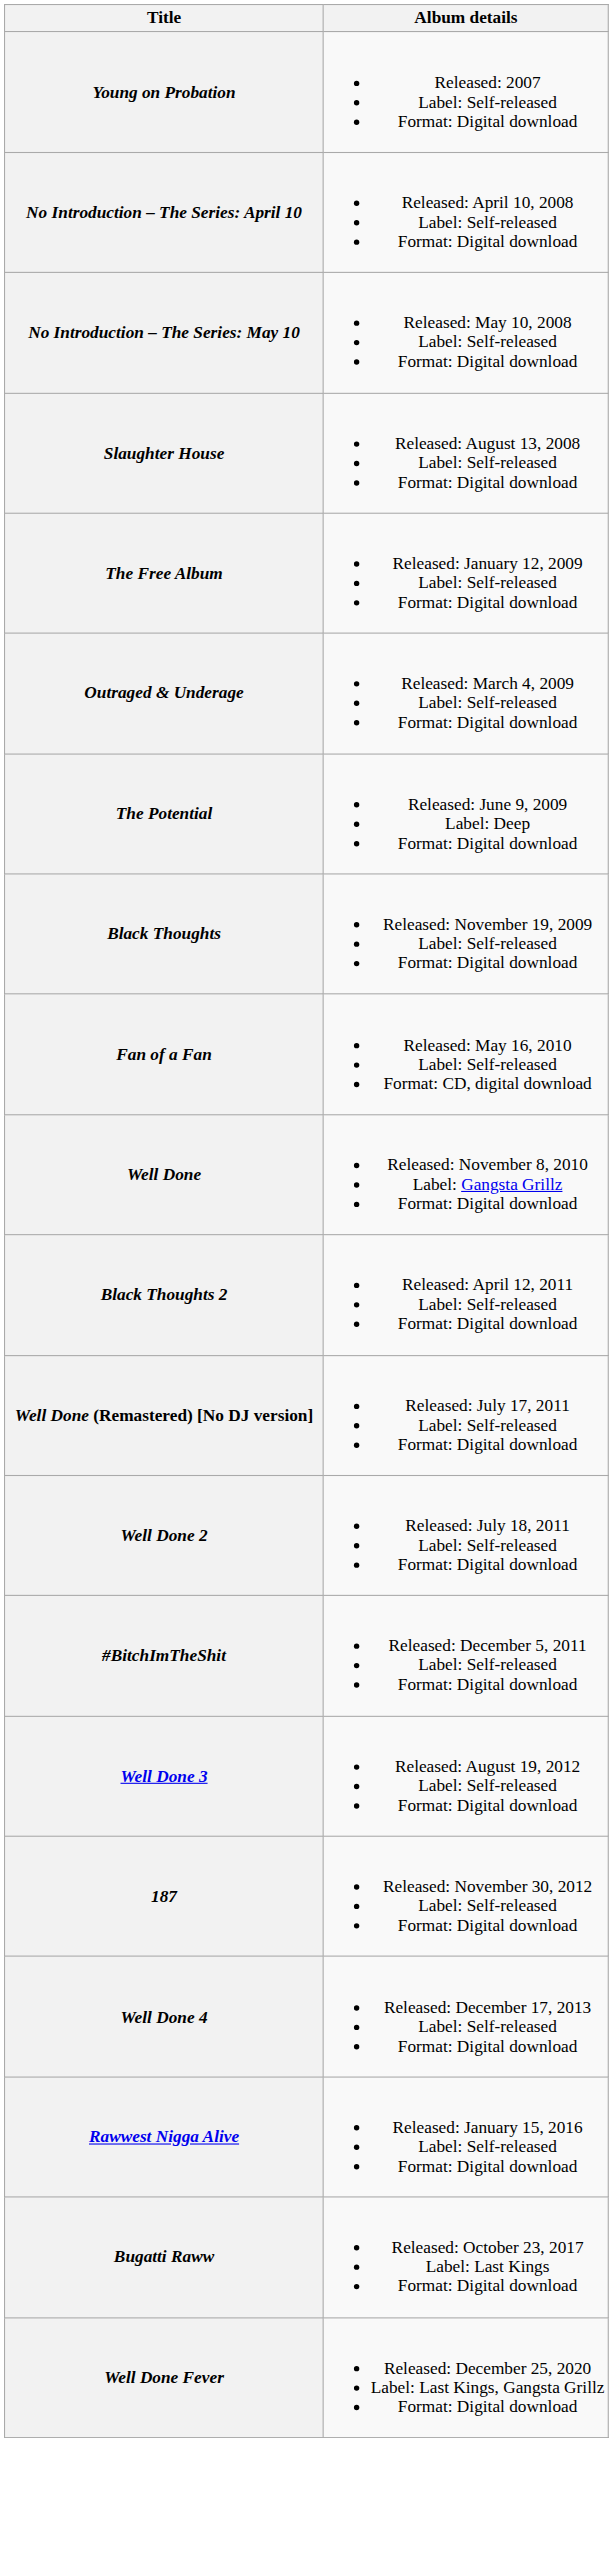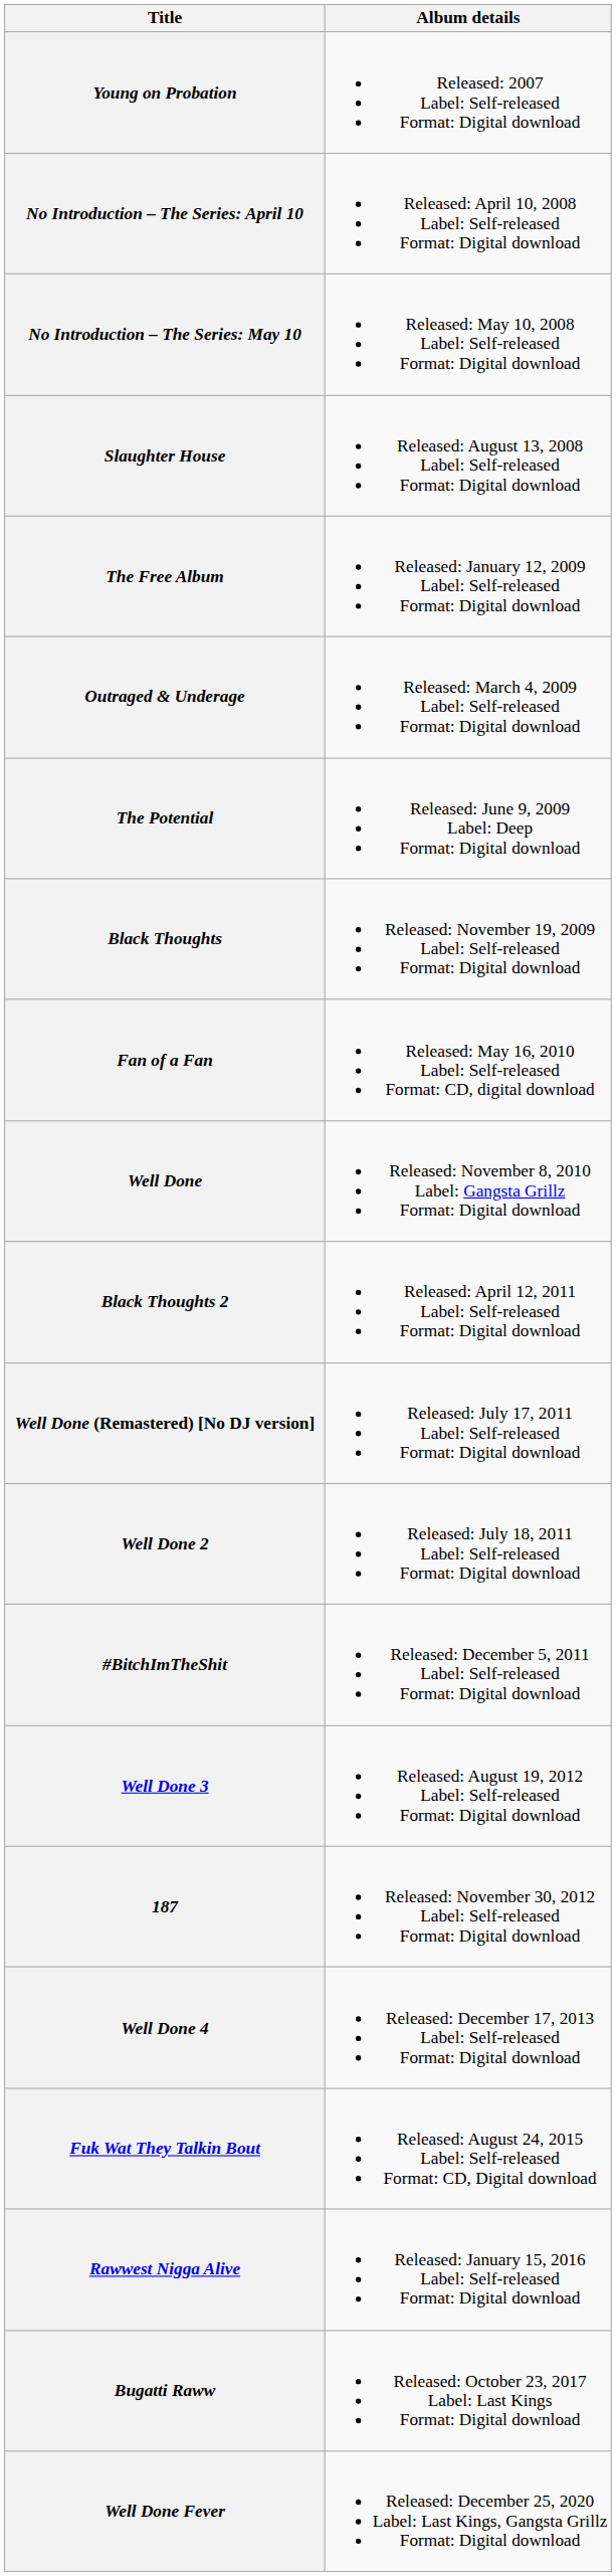+ row: Fuk Wat They Talkin Bout | Released: August 24, 2015 Label: Self-released Format: CD, Digital download
